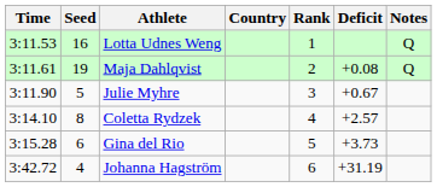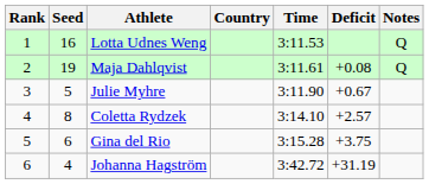columns swapped: Rank <-> Time
Gina del Rio | Deficit: +3.73 -> +3.75
